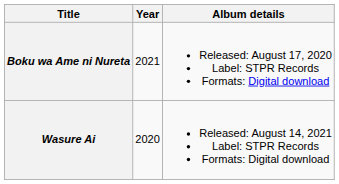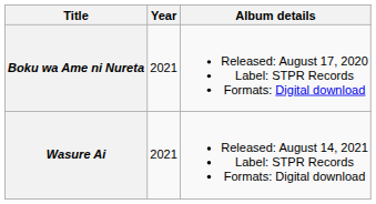Wasure Ai | Year: 2020 -> 2021
